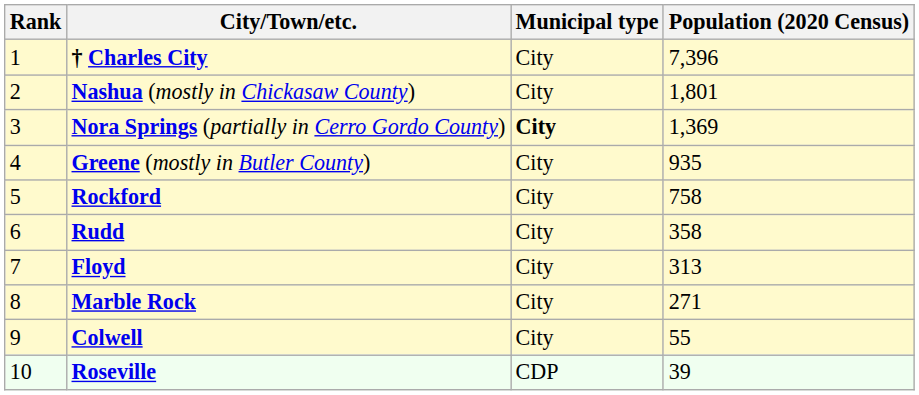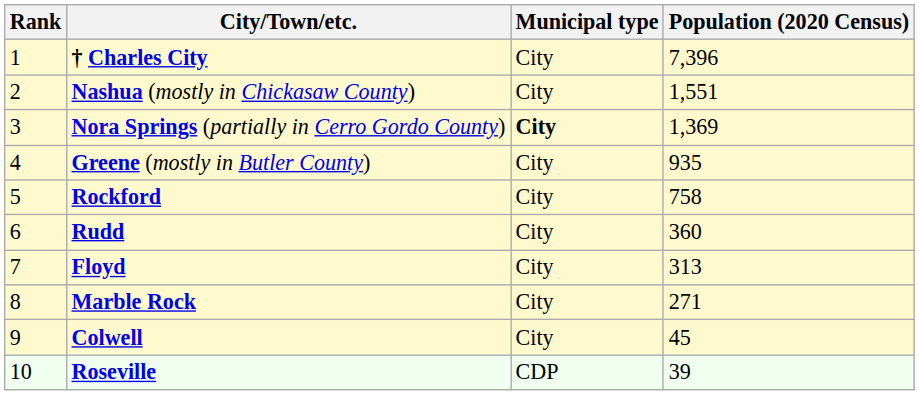Nashua (mostly in Chickasaw County) | Population (2020 Census): 1,801 -> 1,551
Rudd | Population (2020 Census): 358 -> 360
Colwell | Population (2020 Census): 55 -> 45
